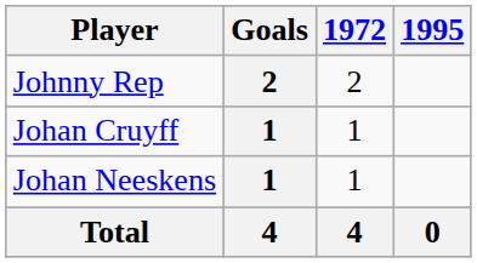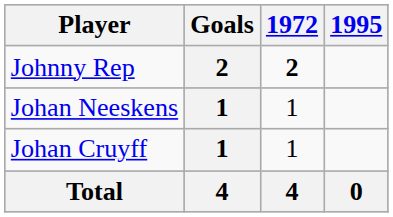Johnny Rep | 1972: normal -> bold
rows swapped: Johan Cruyff <-> Johan Neeskens
